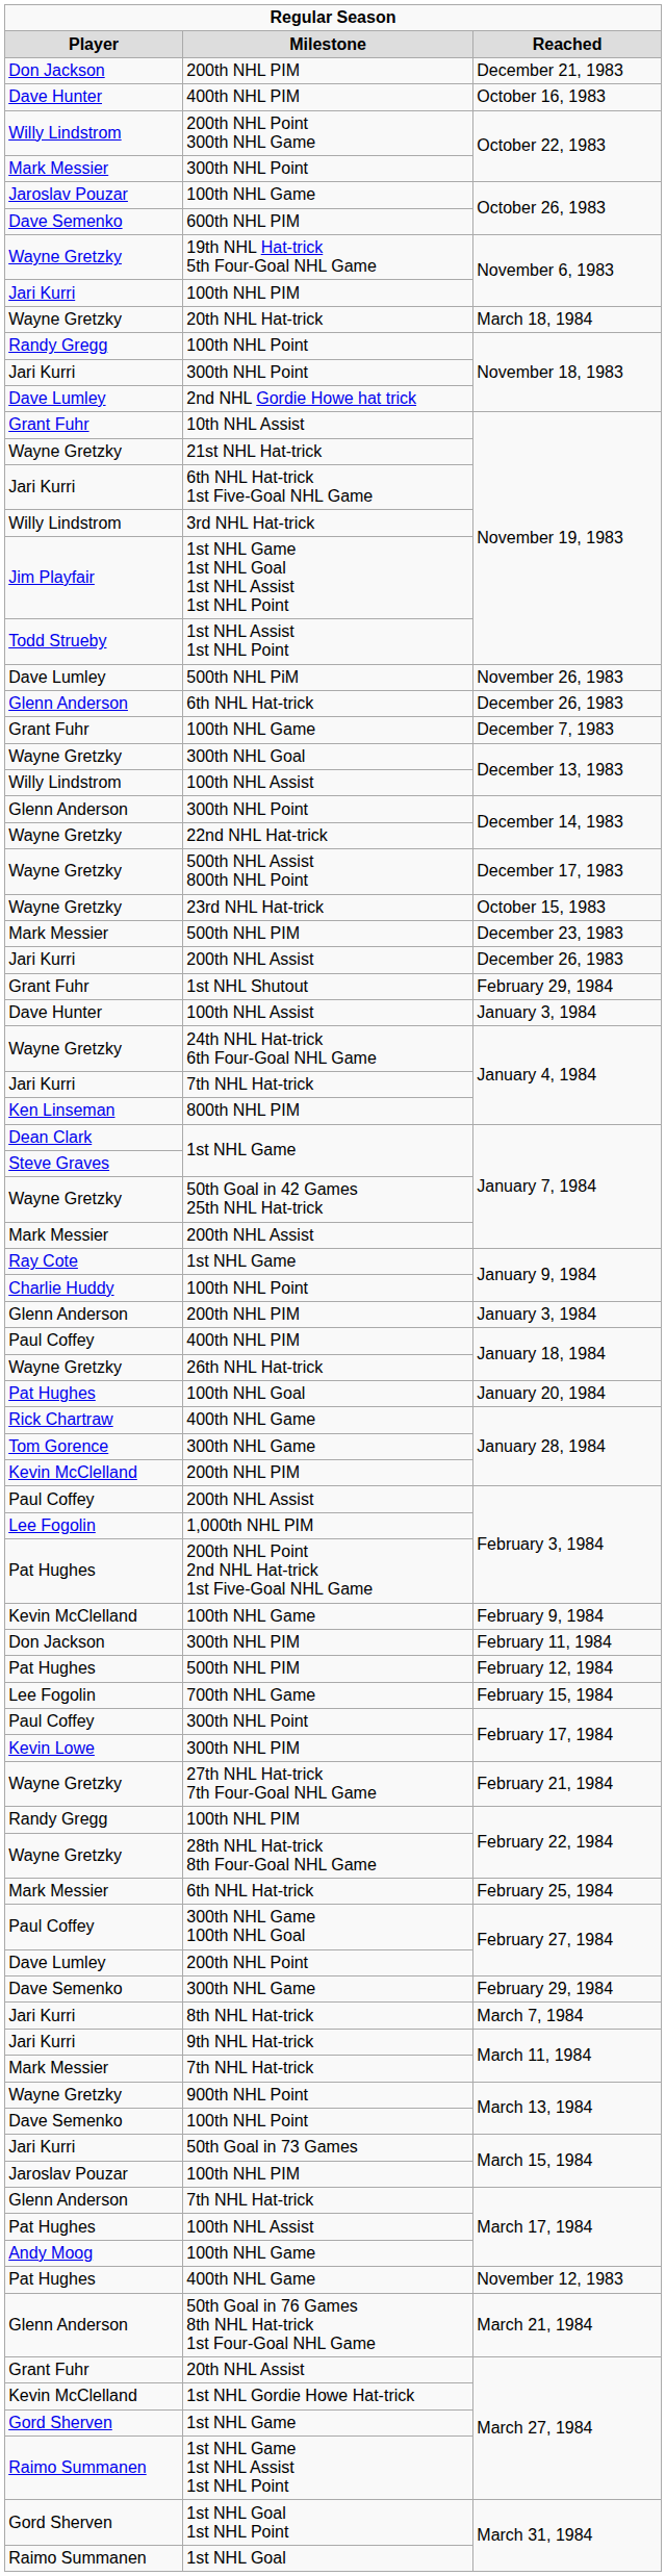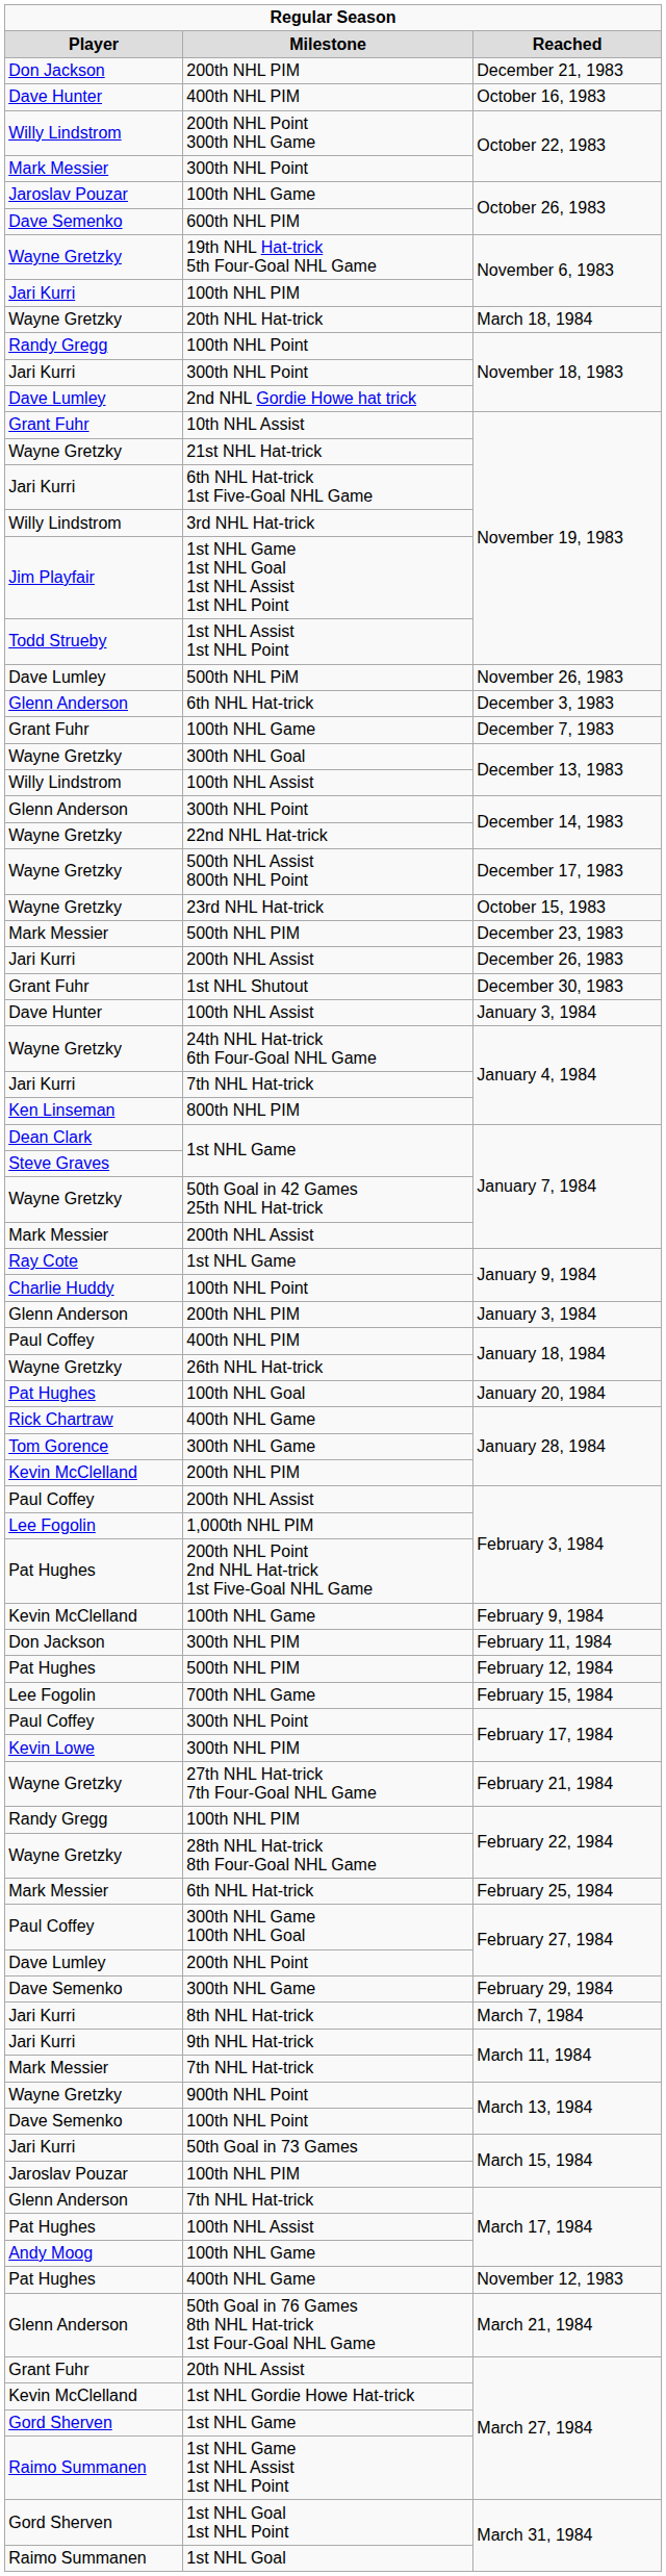Glenn Anderson / 6th NHL Hat-trick | column 3: December 26, 1983 -> December 3, 1983
1st NHL Shutout | column 3: February 29, 1984 -> December 30, 1983
